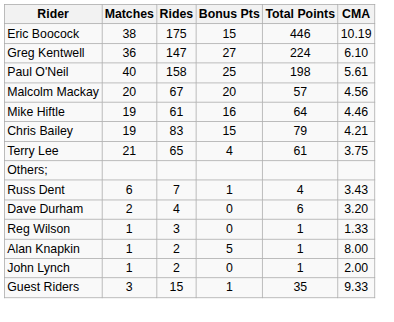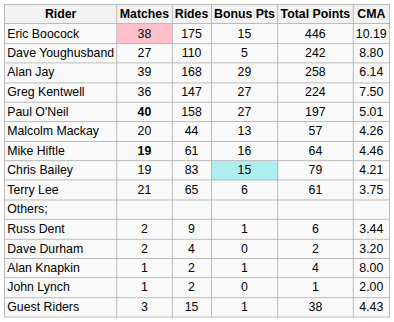Eric Boocock | Matches: no background -> pink background
+ row: Dave Youghusband | 27 | 110 | 5 | 242 | 8.80
+ row: Alan Jay | 39 | 168 | 29 | 258 | 6.14
Greg Kentwell | CMA: 6.10 -> 7.50
Paul O'Neil | Matches: normal -> bold
Paul O'Neil | Bonus Pts: 25 -> 27
Paul O'Neil | Total Points: 198 -> 197
Paul O'Neil | CMA: 5.61 -> 5.01
Malcolm Mackay | Rides: 67 -> 44
Malcolm Mackay | Bonus Pts: 20 -> 13
Malcolm Mackay | CMA: 4.56 -> 4.26
Mike Hiftle | Matches: normal -> bold
Chris Bailey | Bonus Pts: no background -> paleturquoise background
Terry Lee | Bonus Pts: 4 -> 6
Russ Dent | Matches: 6 -> 2
Russ Dent | Rides: 7 -> 9
Russ Dent | Total Points: 4 -> 6
Russ Dent | CMA: 3.43 -> 3.44
Dave Durham | Total Points: 6 -> 2
- row: Reg Wilson | 1 | 3 | 0 | 1 | 1.33
Alan Knapkin | Bonus Pts: 5 -> 1
Alan Knapkin | Total Points: 1 -> 4
Guest Riders | Total Points: 35 -> 38
Guest Riders | CMA: 9.33 -> 4.43
